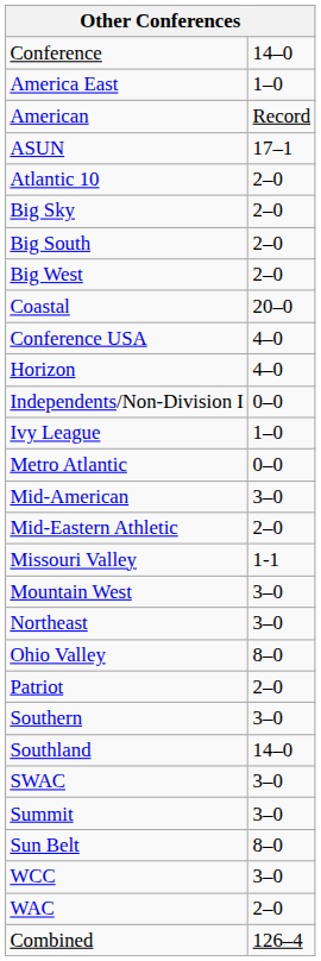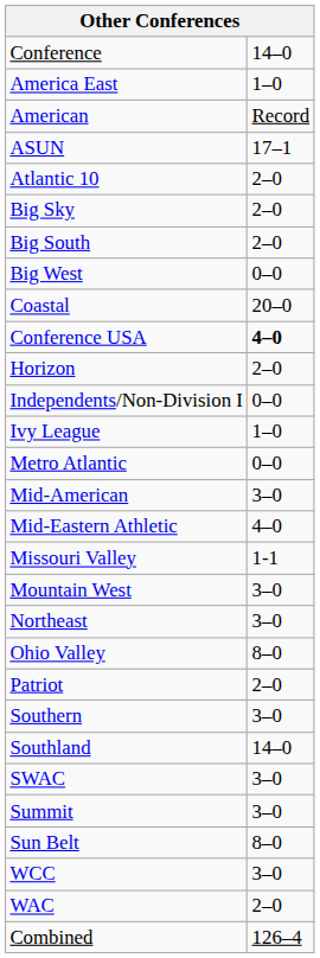Big West | column 2: 2–0 -> 0–0
Conference USA | column 2: normal -> bold
Horizon | column 2: 4–0 -> 2–0
Mid-Eastern Athletic | column 2: 2–0 -> 4–0
